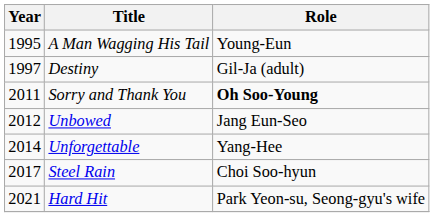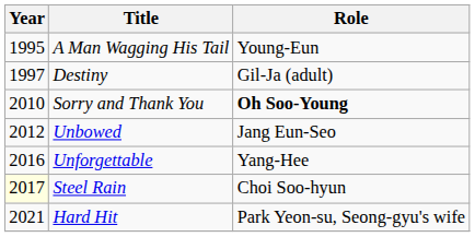Sorry and Thank You | Year: 2011 -> 2010
Unforgettable | Year: 2014 -> 2016
Steel Rain | Year: no background -> lightyellow background
